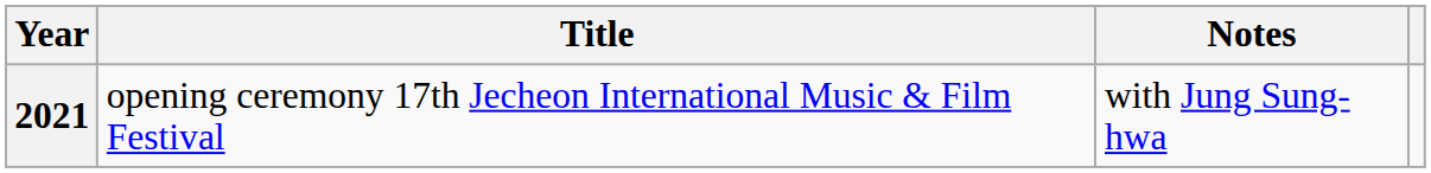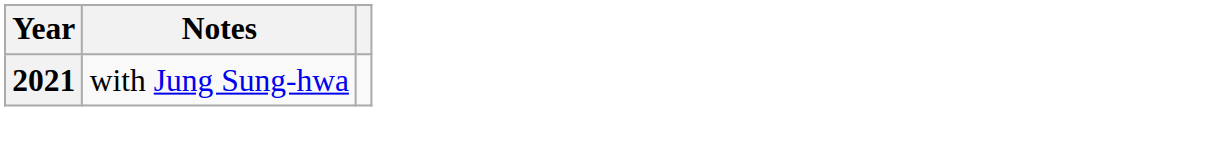- column: Title | opening ceremony 17th Jecheon International Music & Film Festival
